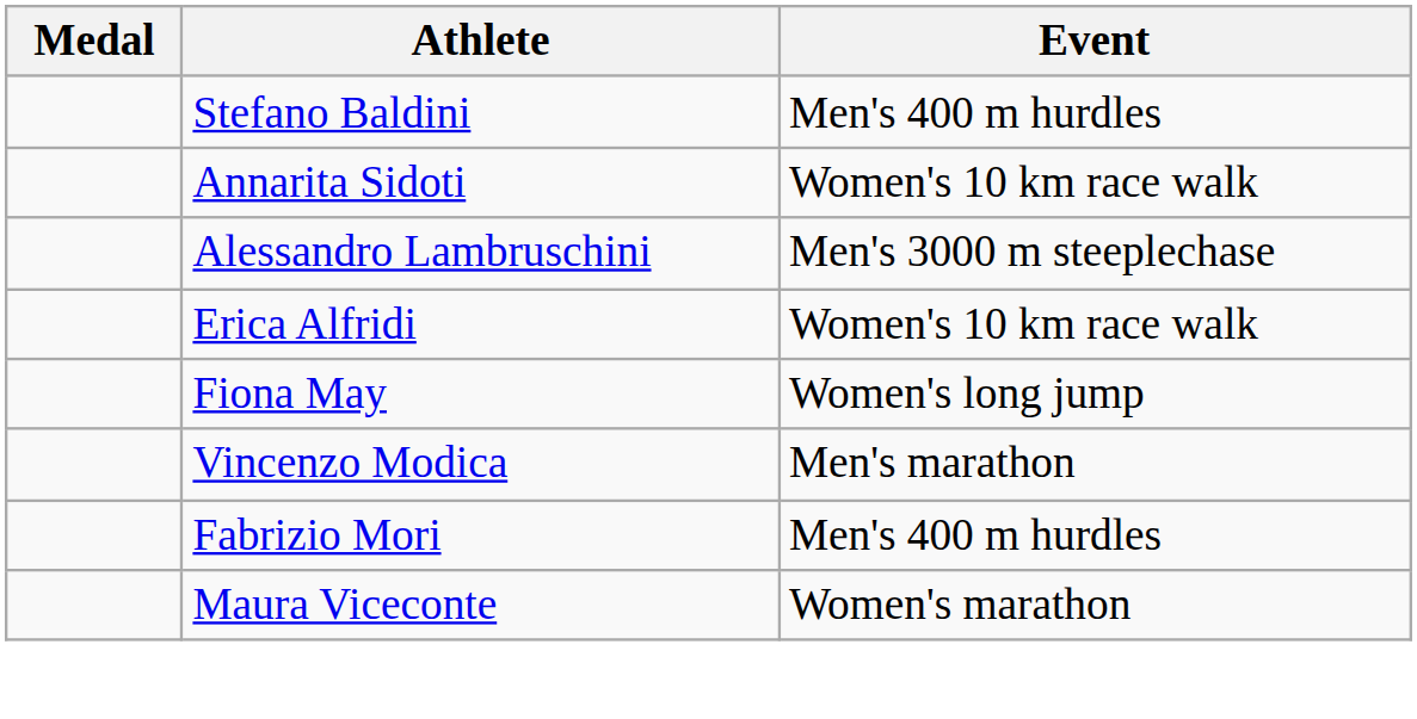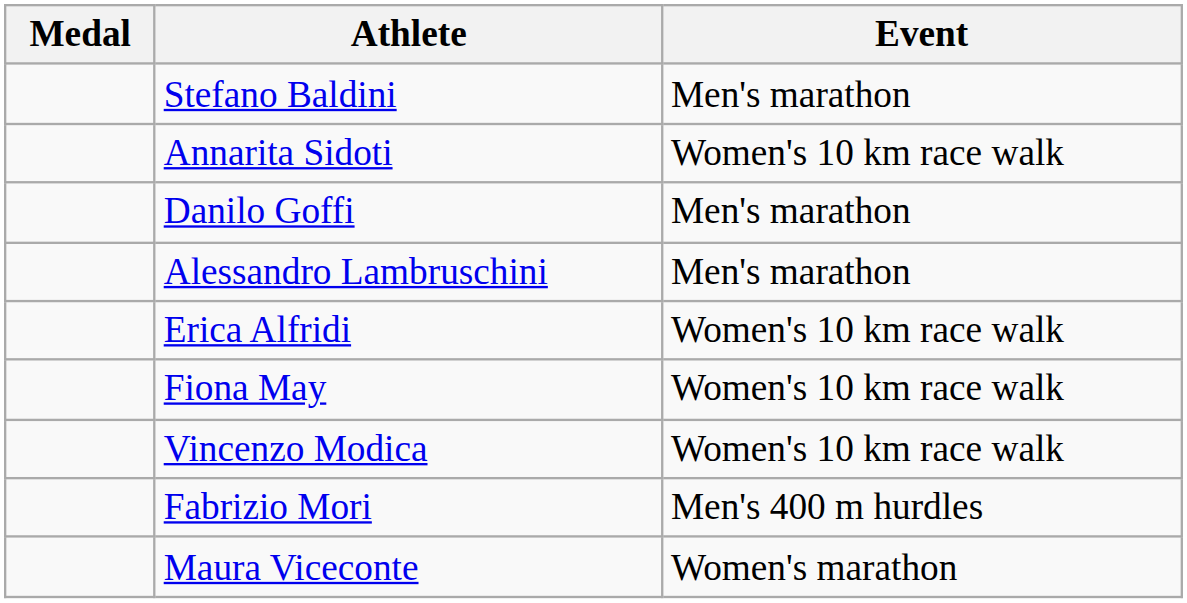Stefano Baldini | Event: Men's 400 m hurdles -> Men's marathon
+ row: Danilo Goffi | Men's marathon
Alessandro Lambruschini | Event: Men's 3000 m steeplechase -> Men's marathon
Fiona May | Event: Women's long jump -> Women's 10 km race walk
Vincenzo Modica | Event: Men's marathon -> Women's 10 km race walk
